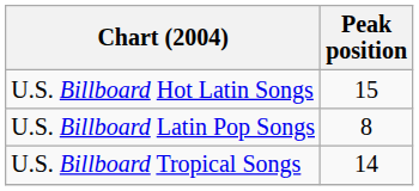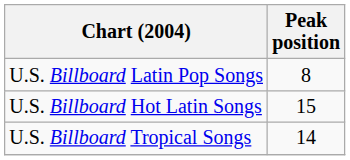rows swapped: U.S. Billboard Hot Latin Songs <-> U.S. Billboard Latin Pop Songs
